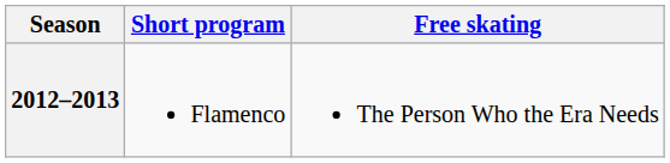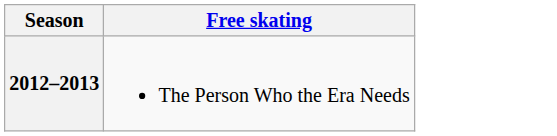- column: Short program | Flamenco
